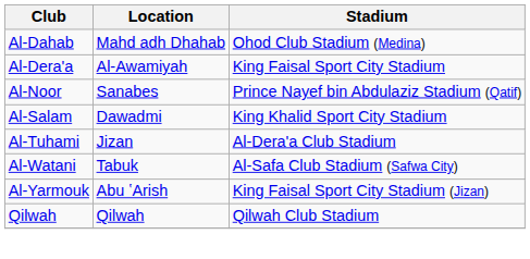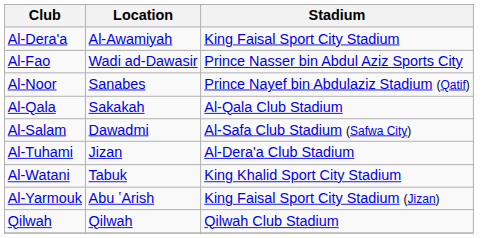- row: Al-Dahab | Mahd adh Dhahab | Ohod Club Stadium (Medina)
+ row: Al-Fao | Wadi ad-Dawasir | Prince Nasser bin Abdul Aziz Sports City
+ row: Al-Qala | Sakakah | Al-Qala Club Stadium
Al-Salam | Stadium: King Khalid Sport City Stadium -> Al-Safa Club Stadium (Safwa City)
Al-Watani | Stadium: Al-Safa Club Stadium (Safwa City) -> King Khalid Sport City Stadium
